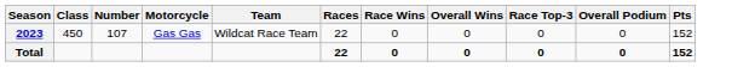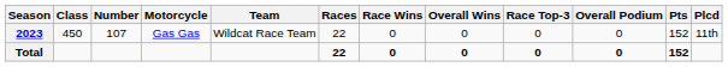+ column: Plcd | 11th
